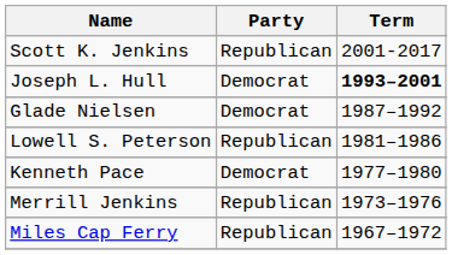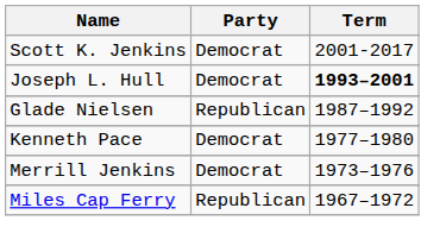Scott K. Jenkins | Party: Republican -> Democrat
Glade Nielsen | Party: Democrat -> Republican
- row: Lowell S. Peterson | Republican | 1981–1986
Merrill Jenkins | Party: Republican -> Democrat
